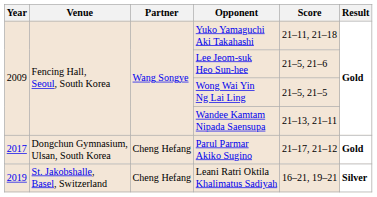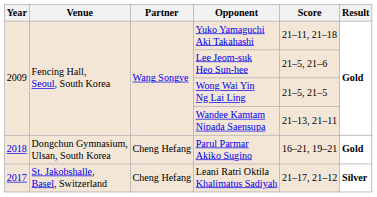Parul Parmar Akiko Sugino | Year: 2017 -> 2018
Parul Parmar Akiko Sugino | Score: 21–17, 21–12 -> 16–21, 19–21
Leani Ratri Oktila Khalimatus Sadiyah | Year: 2019 -> 2017
Leani Ratri Oktila Khalimatus Sadiyah | Score: 16–21, 19–21 -> 21–17, 21–12
